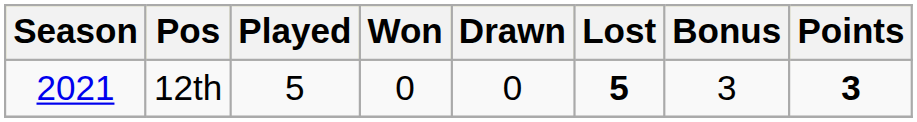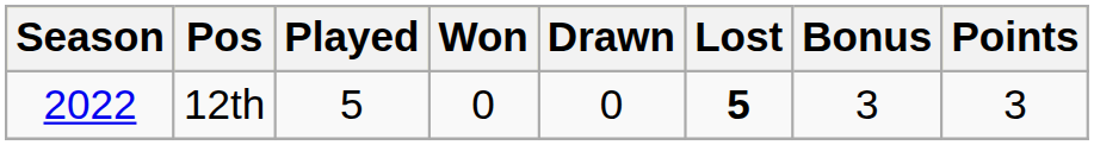12th | Season: 2021 -> 2022
12th | Points: bold -> normal
